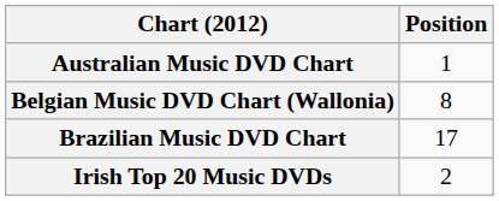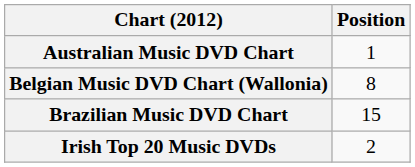Brazilian Music DVD Chart | Position: 17 -> 15
